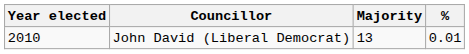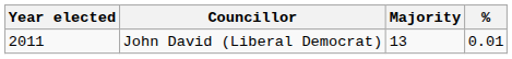John David (Liberal Democrat) | Year elected: 2010 -> 2011
